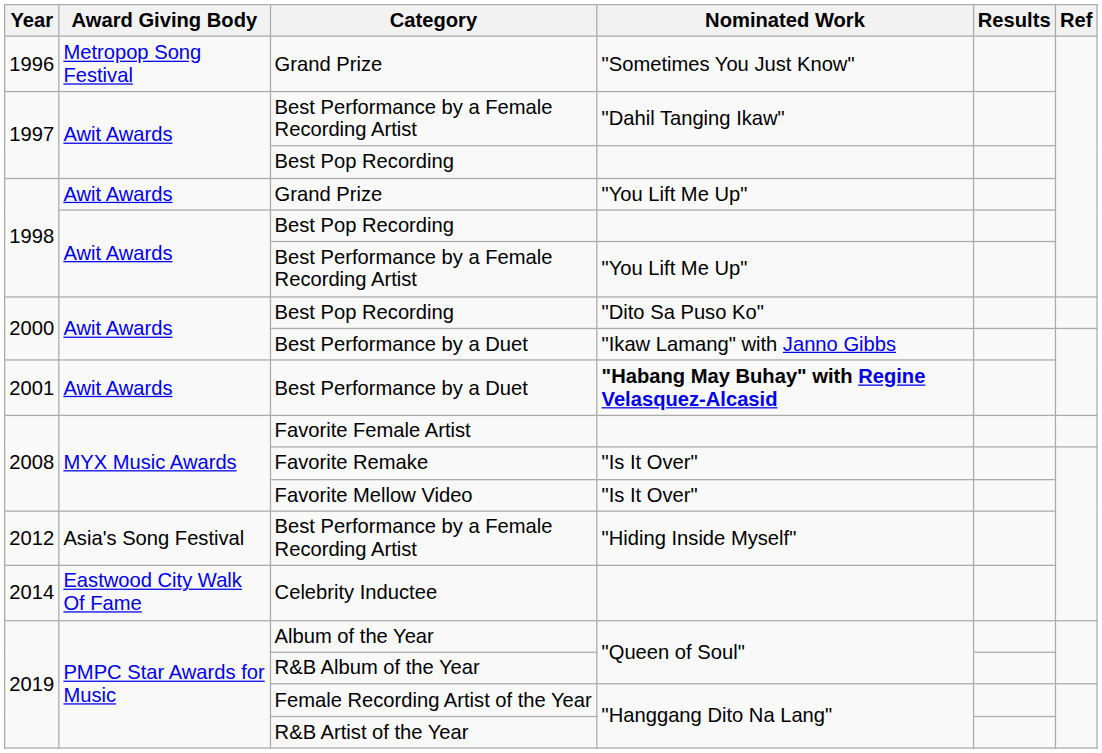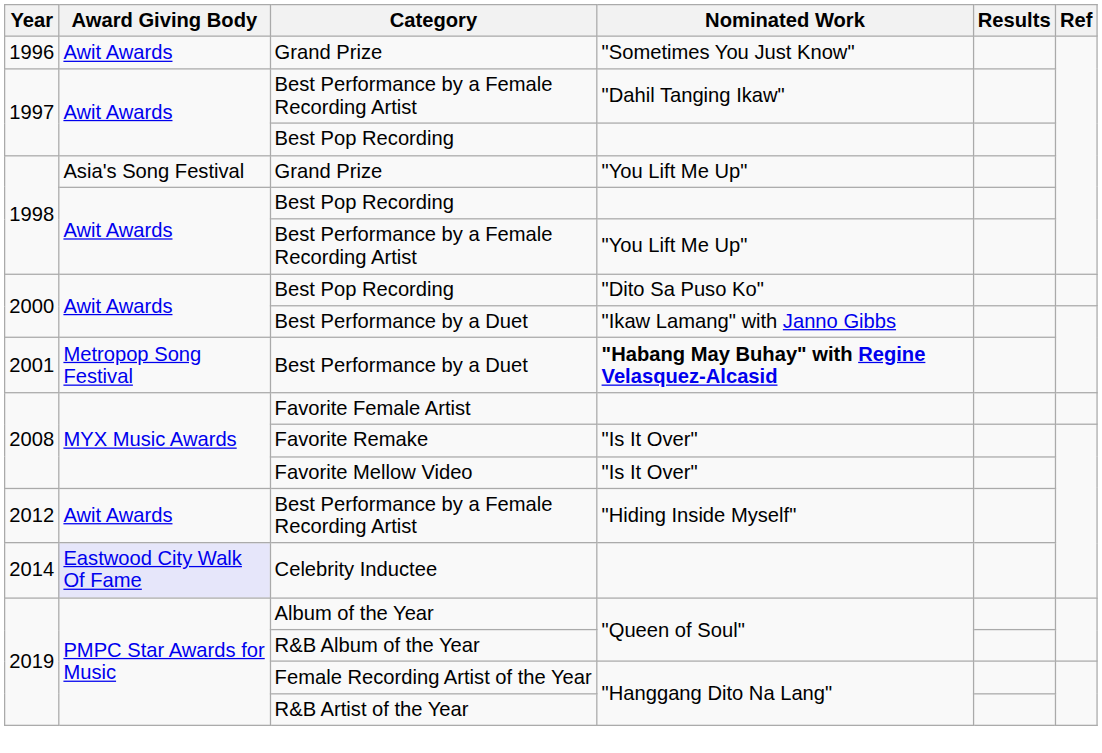1996 / Grand Prize | Award Giving Body: Metropop Song Festival -> Awit Awards
1998 / Grand Prize | Award Giving Body: Awit Awards -> Asia's Song Festival
2001 / Best Performance by a Duet | Award Giving Body: Awit Awards -> Metropop Song Festival
2012 / Best Performance by a Female Recording Artist | Award Giving Body: Asia's Song Festival -> Awit Awards
Celebrity Inductee | Award Giving Body: no background -> lavender background
